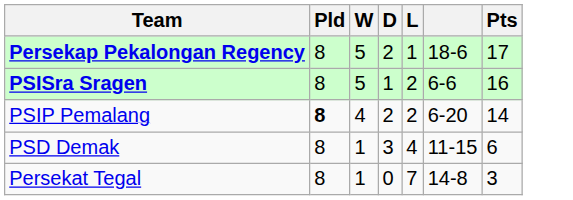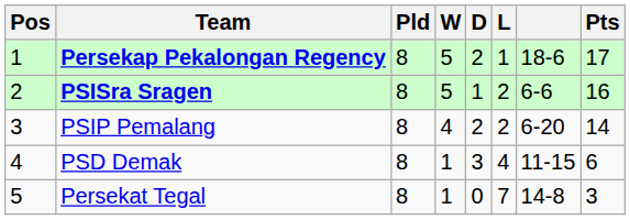+ column: Pos | 1 | 2 | 3 | 4 | 5
PSIP Pemalang | Pld: bold -> normal
